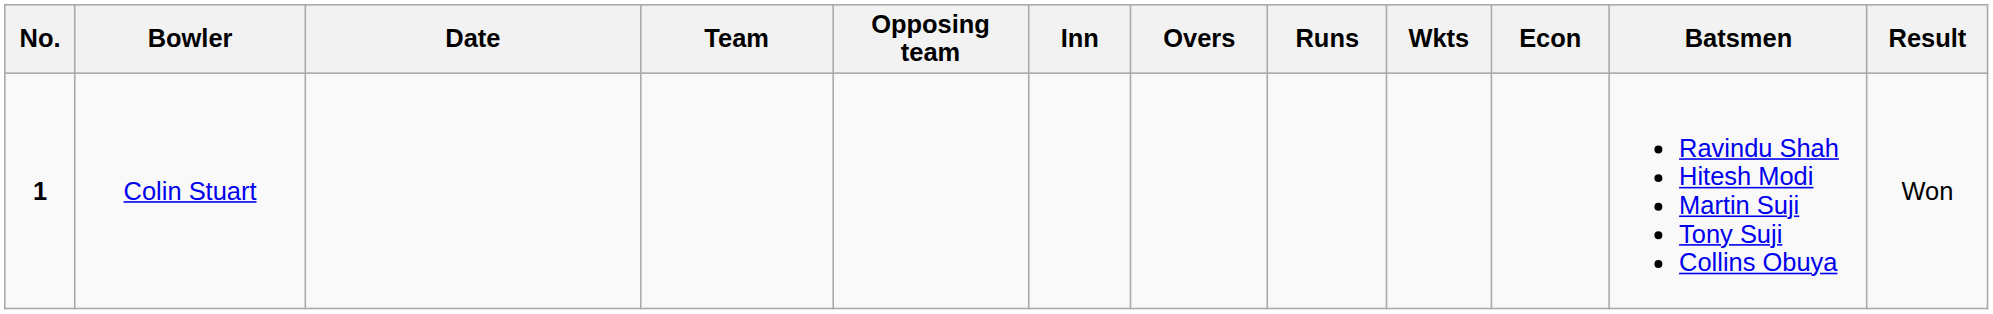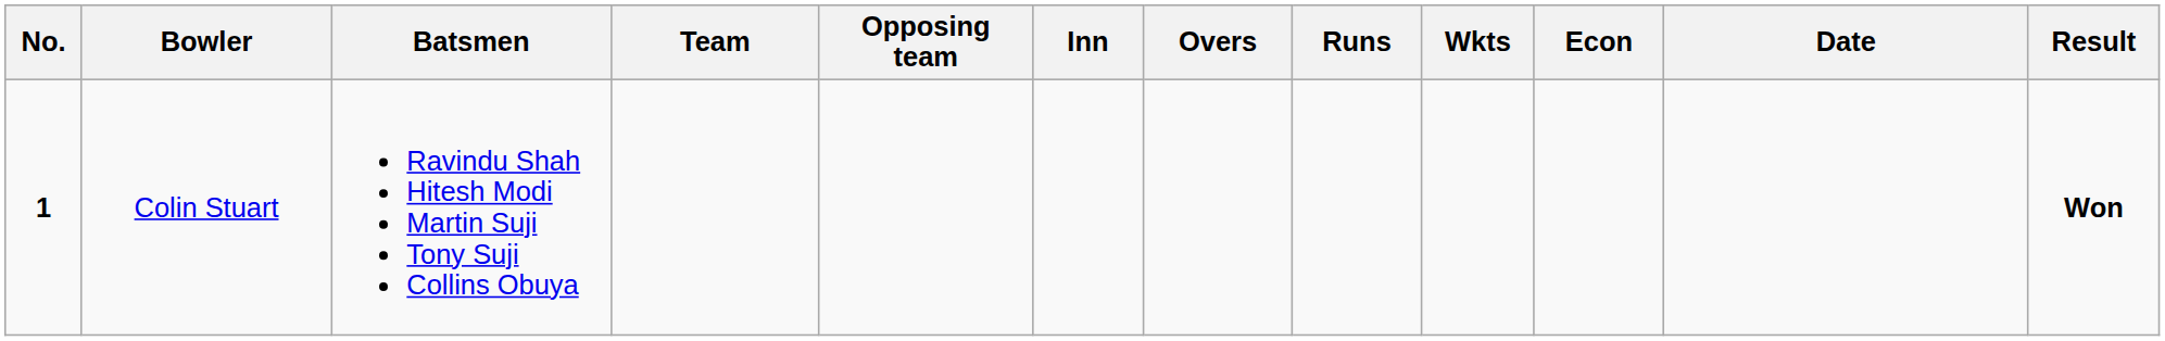columns swapped: Date <-> Batsmen
Colin Stuart | Result: normal -> bold
